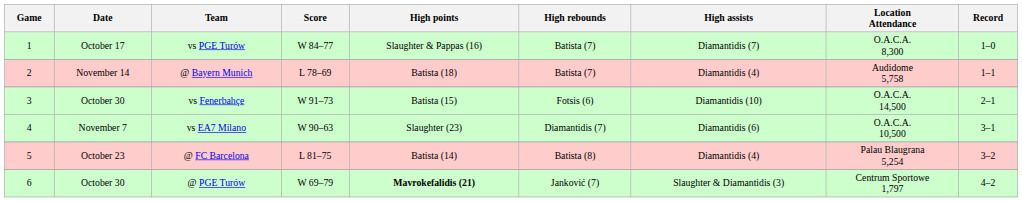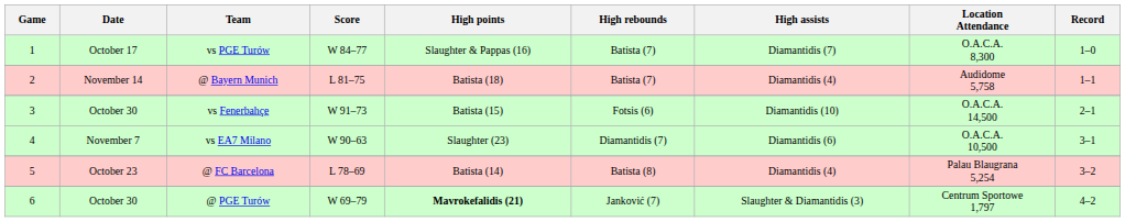@ Bayern Munich | Score: L 78–69 -> L 81–75
@ FC Barcelona | Score: L 81–75 -> L 78–69
